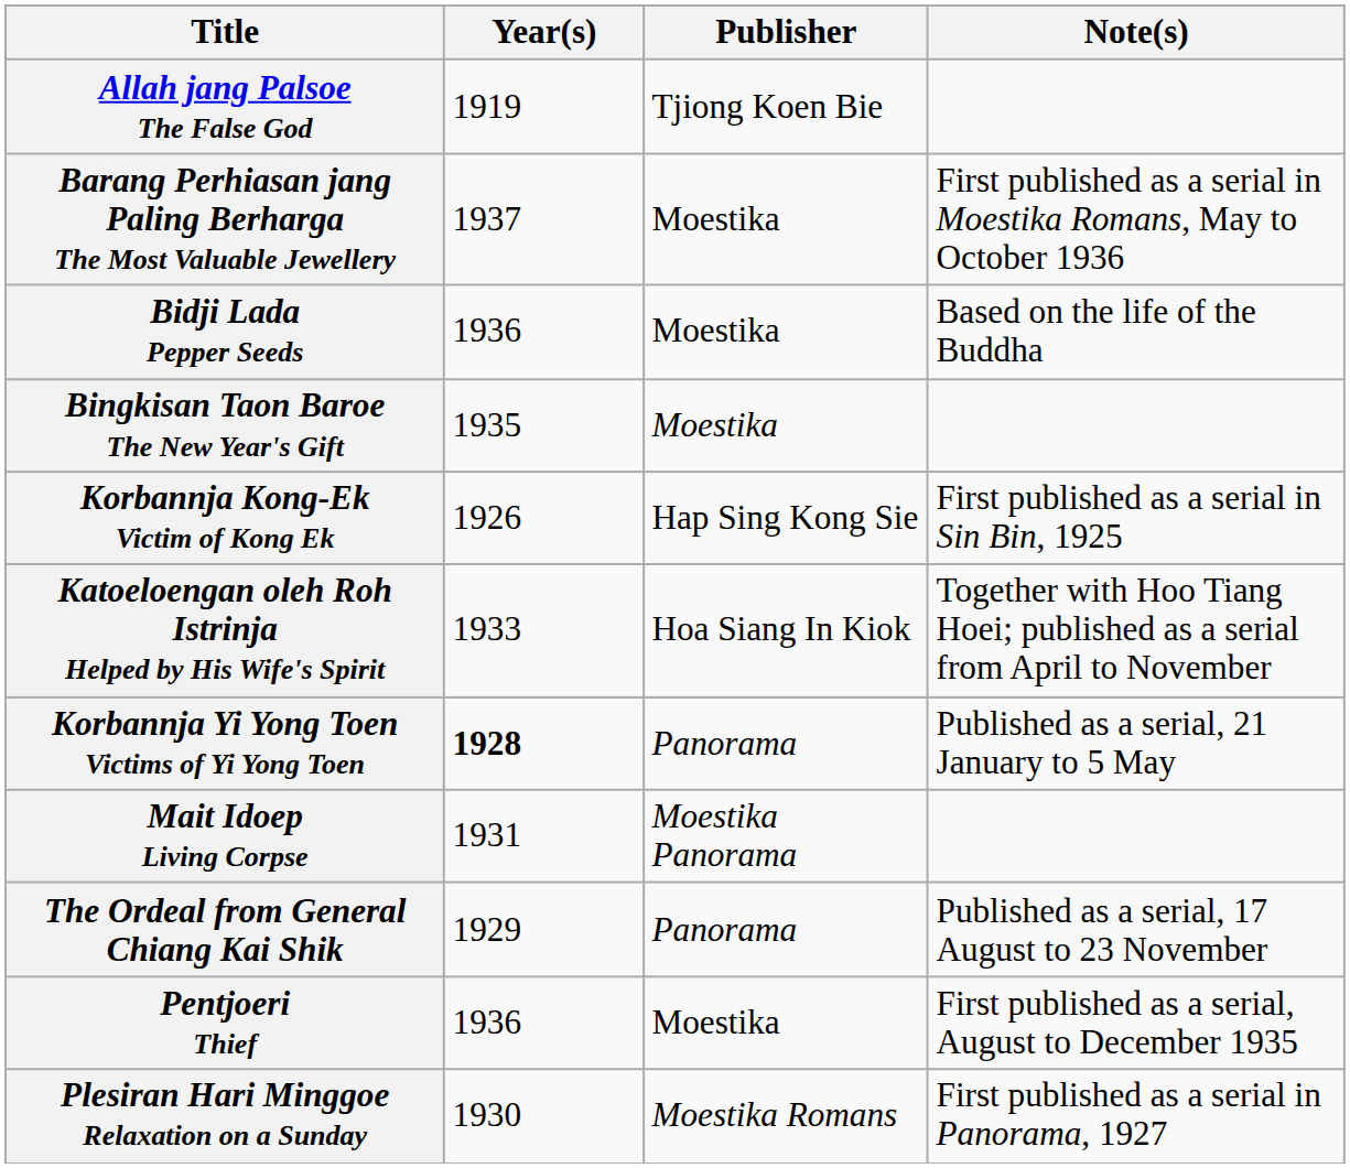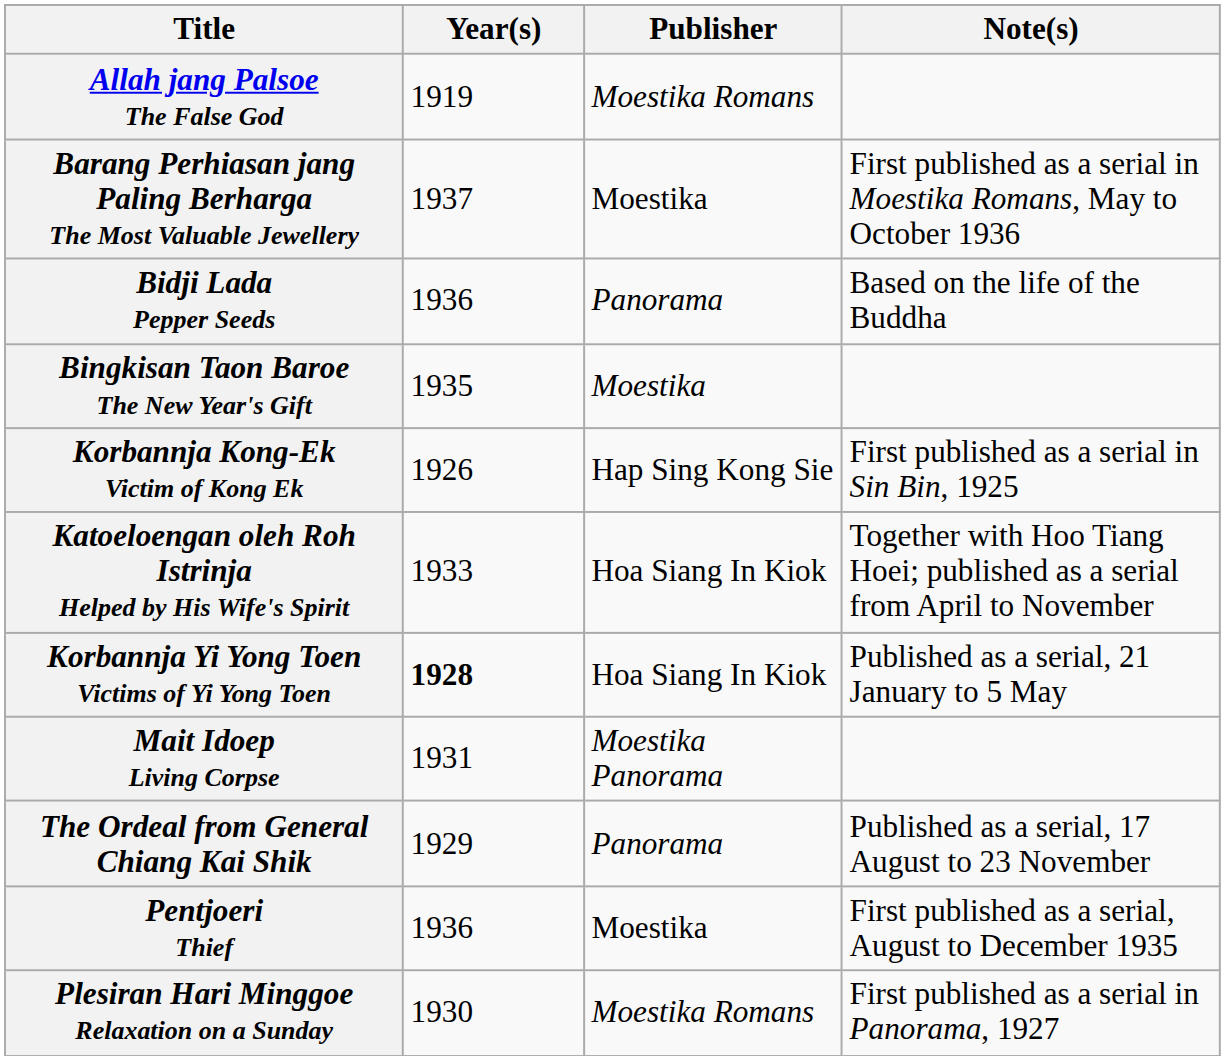Allah jang Palsoe The False God | Publisher: Tjiong Koen Bie -> Moestika Romans
Bidji Lada Pepper Seeds | Publisher: Moestika -> Panorama
Korbannja Yi Yong Toen Victims of Yi Yong Toen | Publisher: Panorama -> Hoa Siang In Kiok
